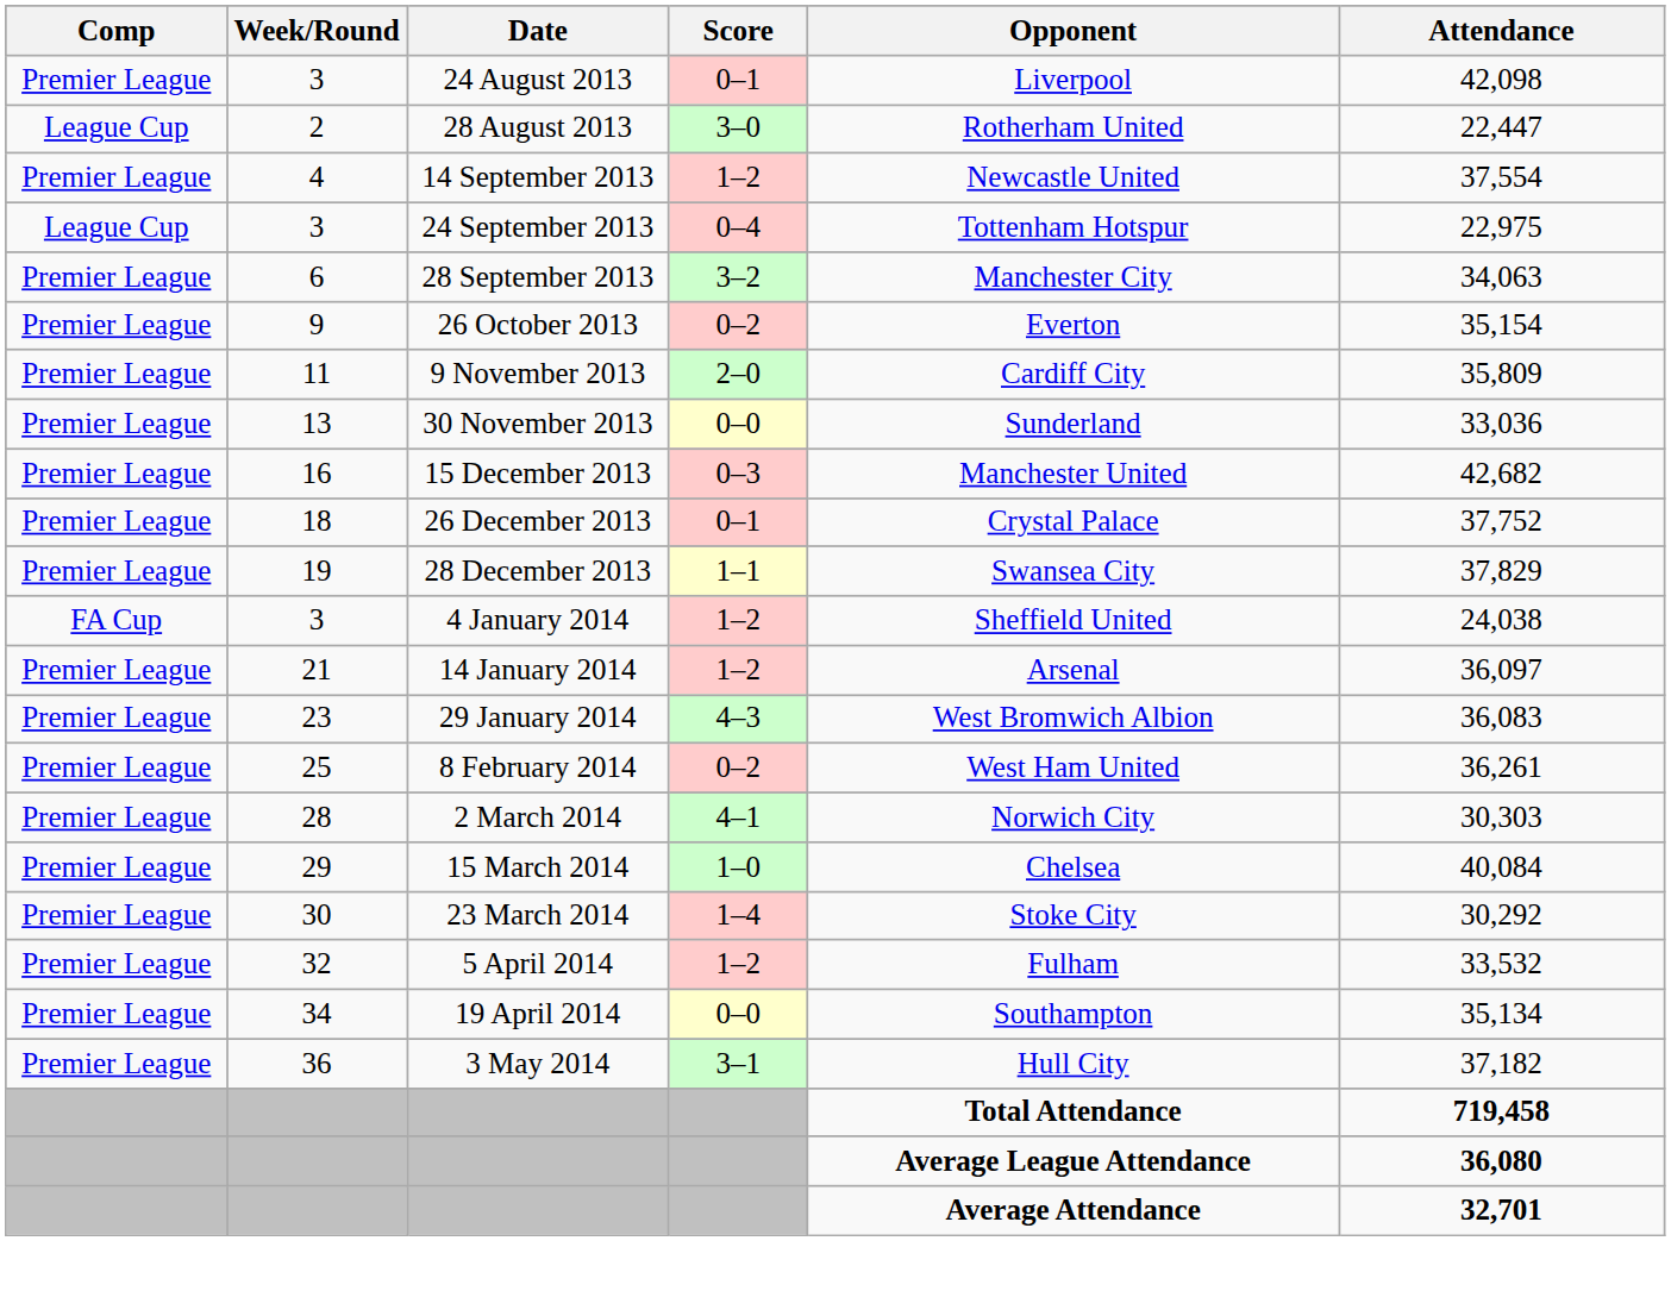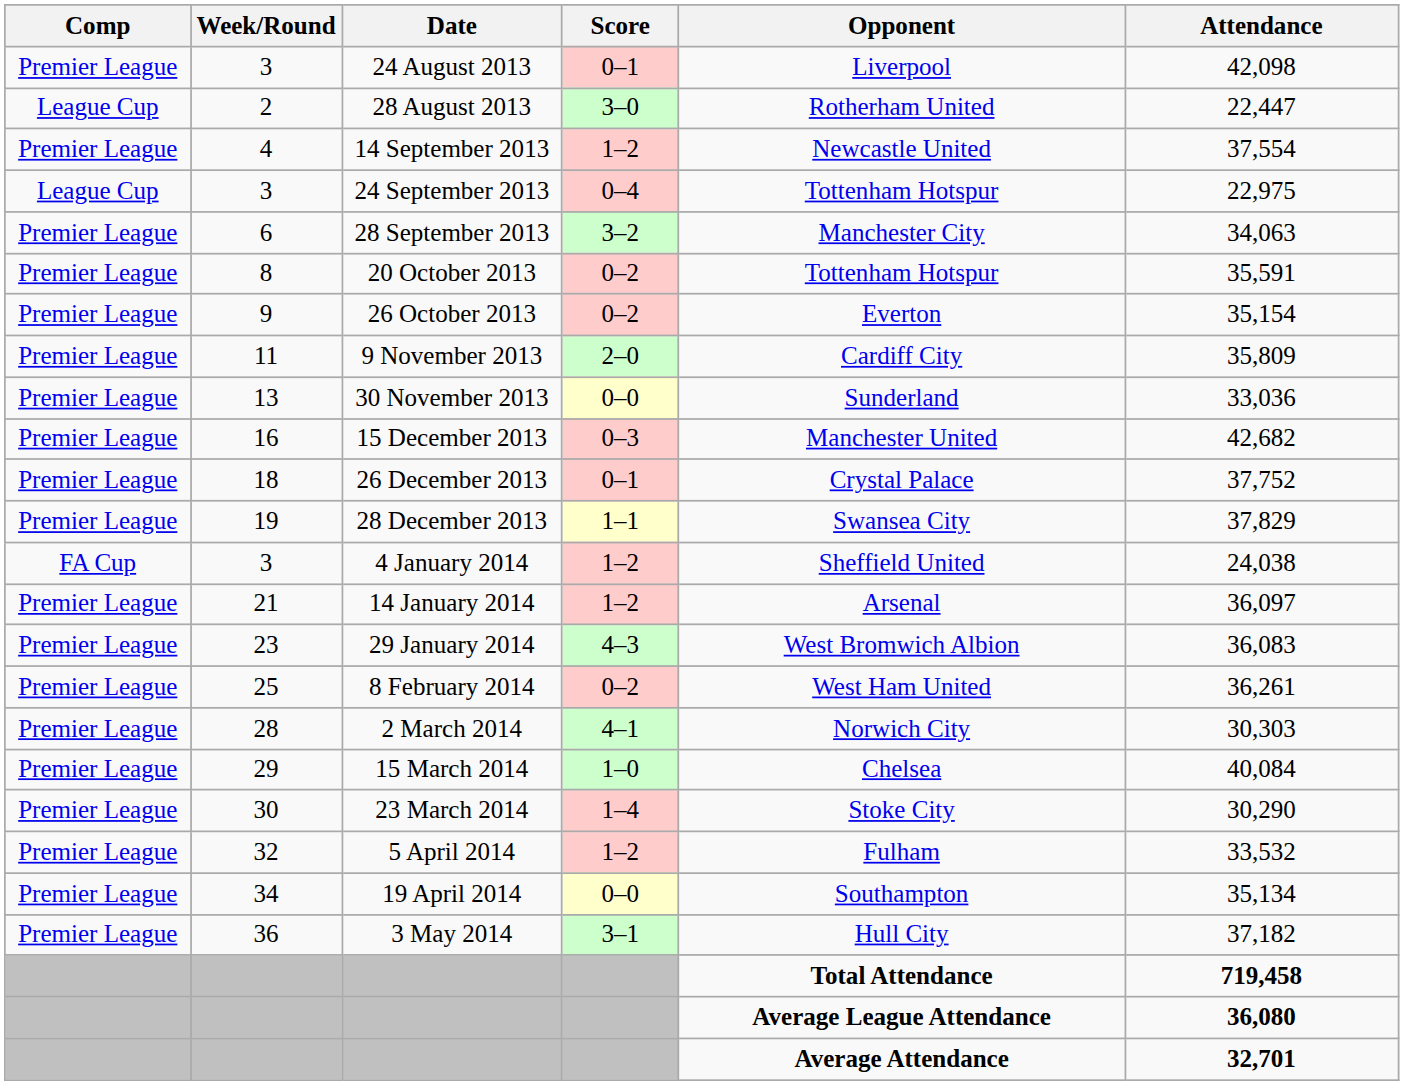+ row: Premier League | 8 | 20 October 2013 | 0–2 | Tottenham Hotspur | 35,591
23 March 2014 | Attendance: 30,292 -> 30,290
